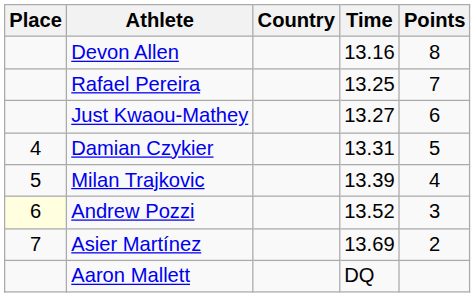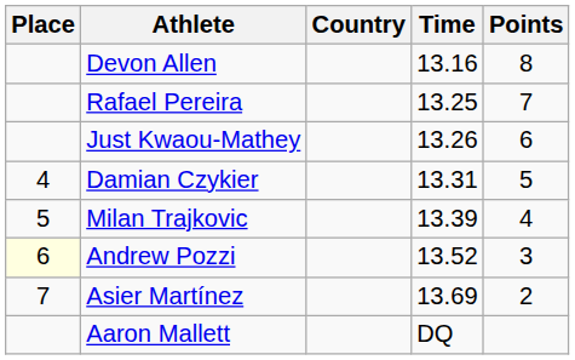Just Kwaou-Mathey | Time: 13.27 -> 13.26
